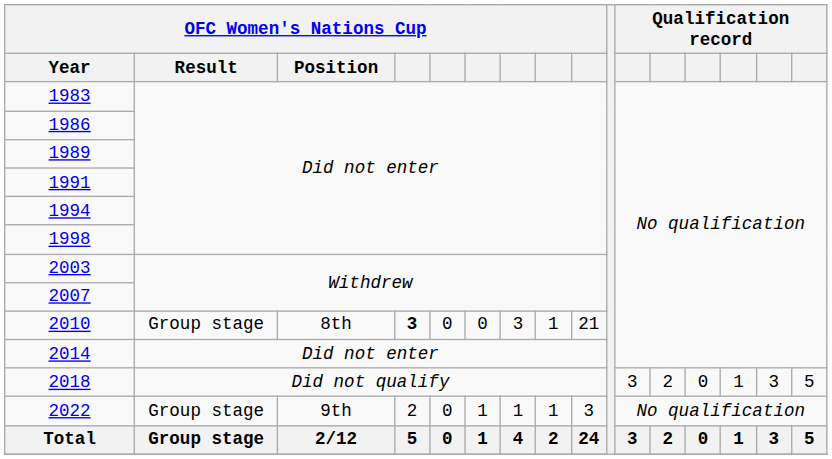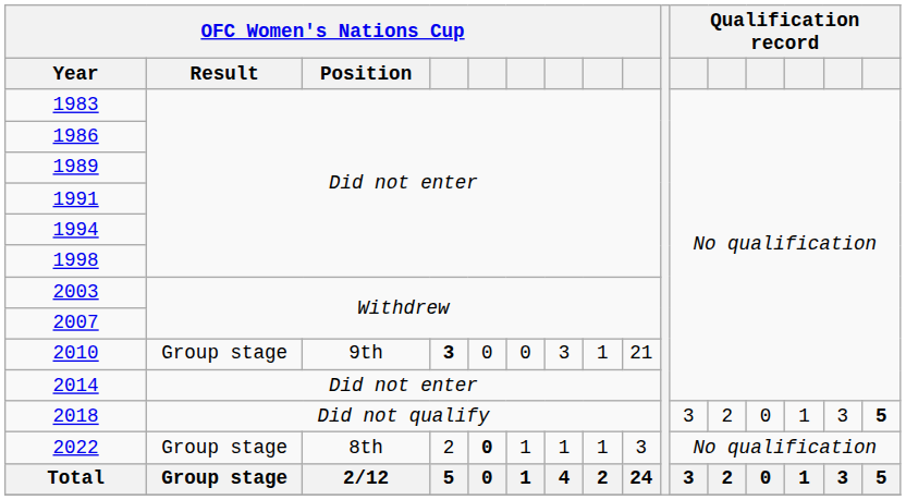2010 | OFC Women's Nations Cup / Position: 8th -> 9th
2018 | column 16: normal -> bold
2022 | OFC Women's Nations Cup / Position: 9th -> 8th
2022 | column 5: normal -> bold
